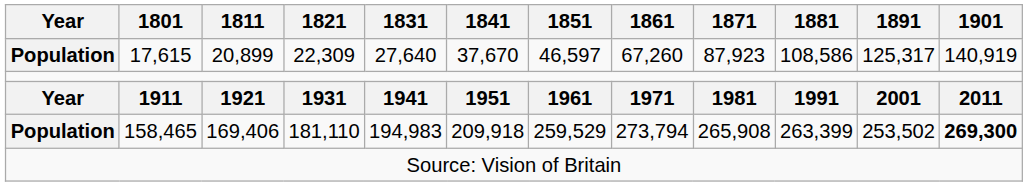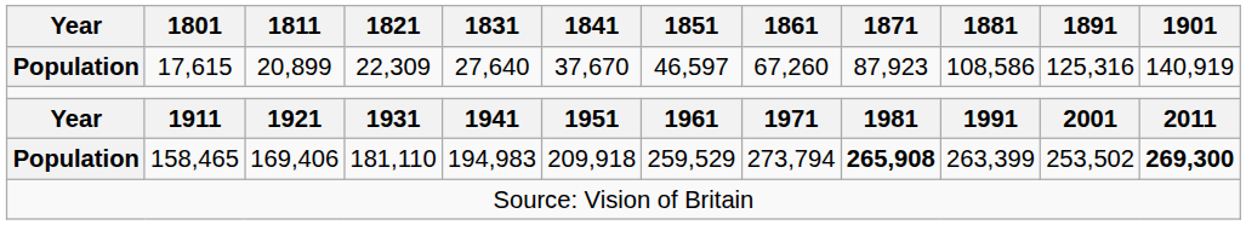17,615 | 1891: 125,317 -> 125,316
158,465 | 1871: normal -> bold
